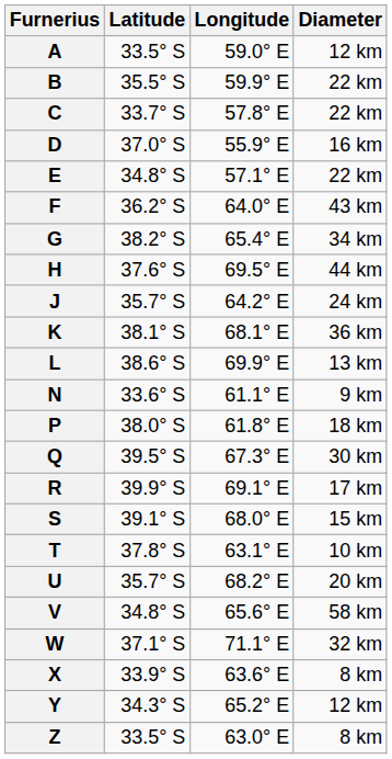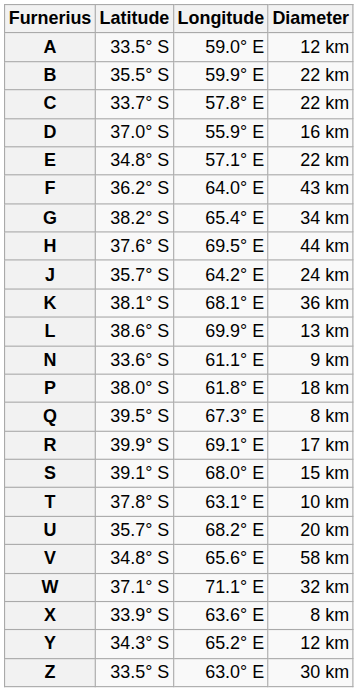Q | Diameter: 30 km -> 8 km
Z | Diameter: 8 km -> 30 km
